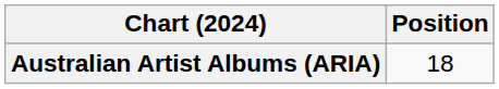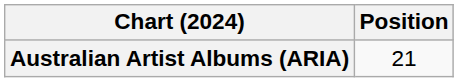Australian Artist Albums (ARIA) | Position: 18 -> 21
